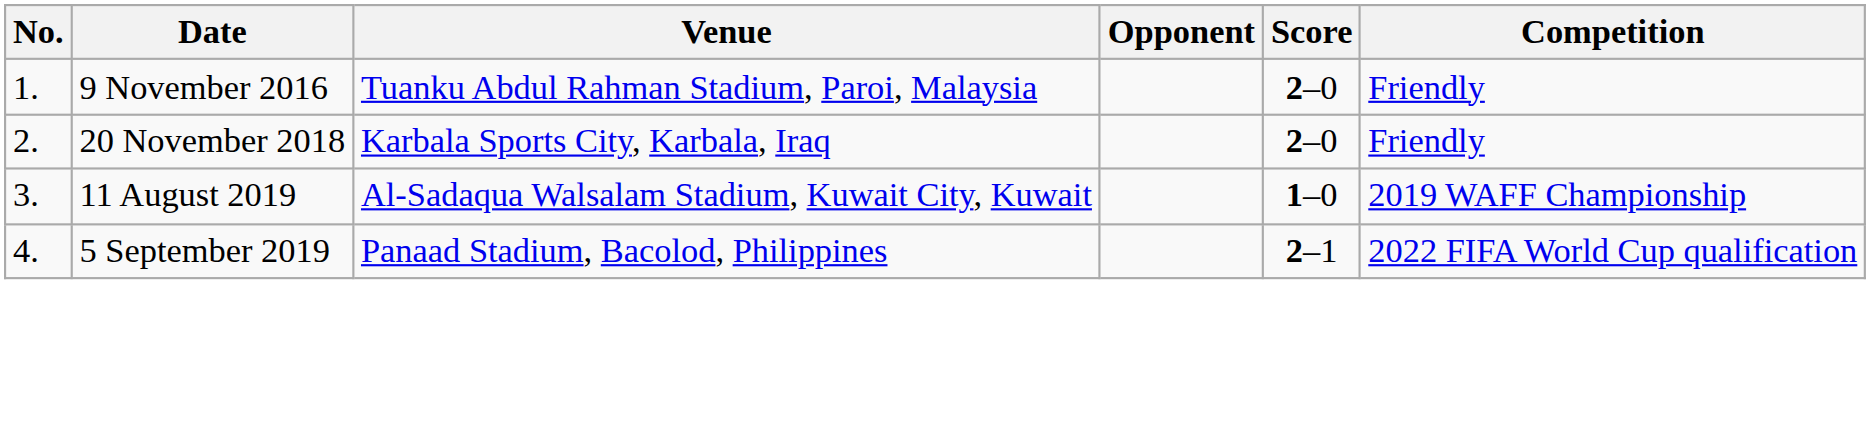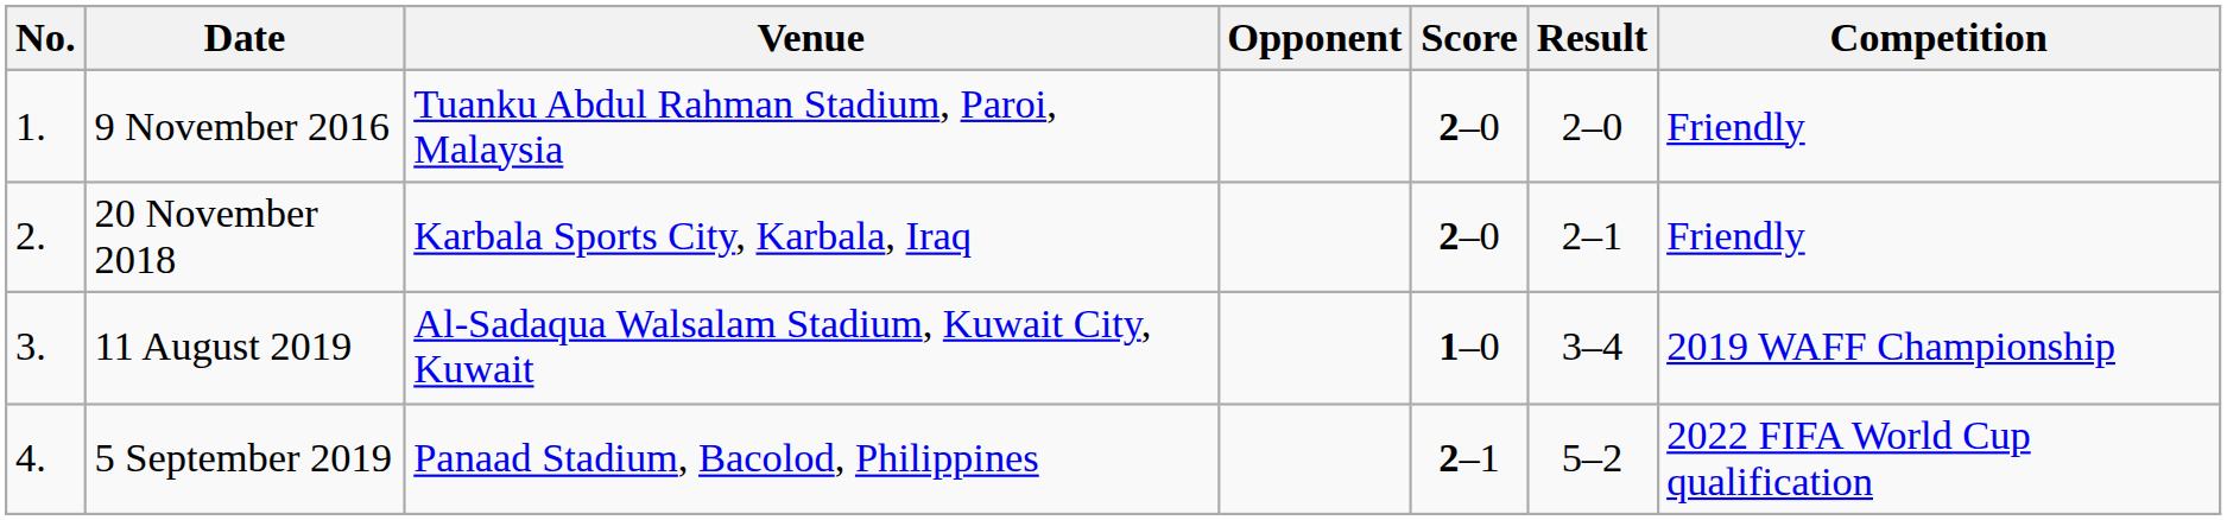+ column: Result | 2–0 | 2–1 | 3–4 | 5–2
